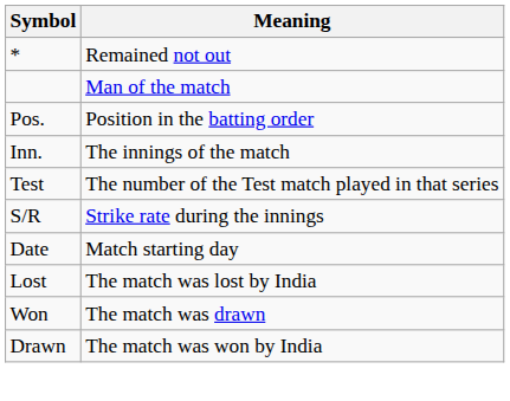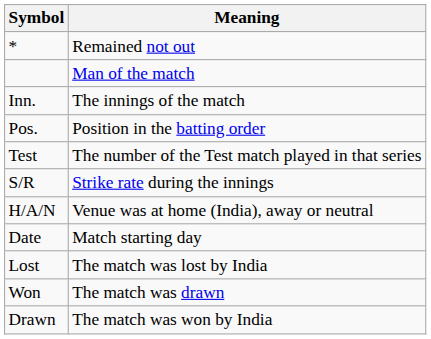rows swapped: Pos. <-> Inn.
+ row: H/A/N | Venue was at home (India), away or neutral
